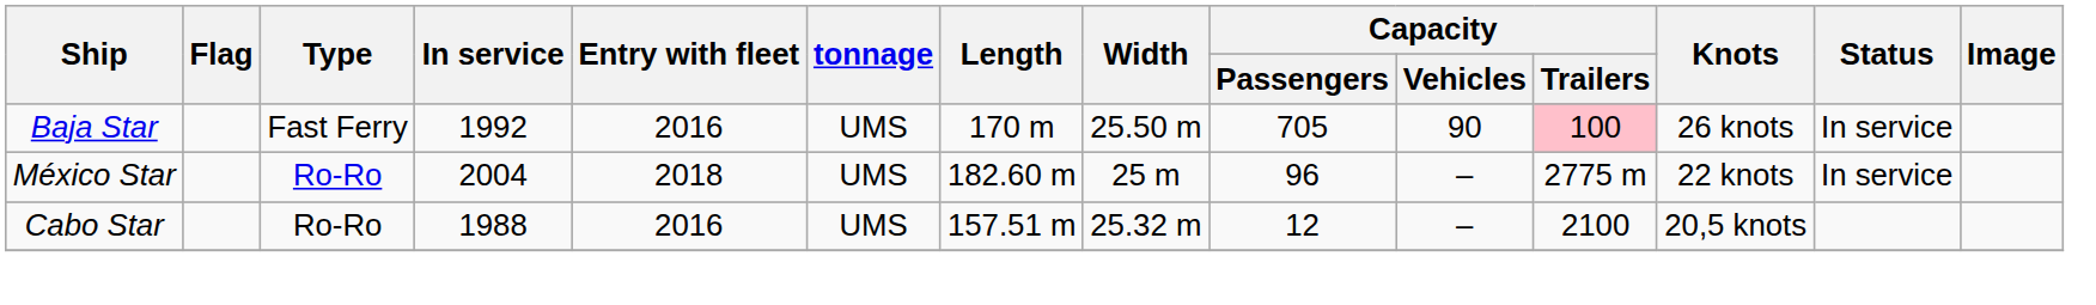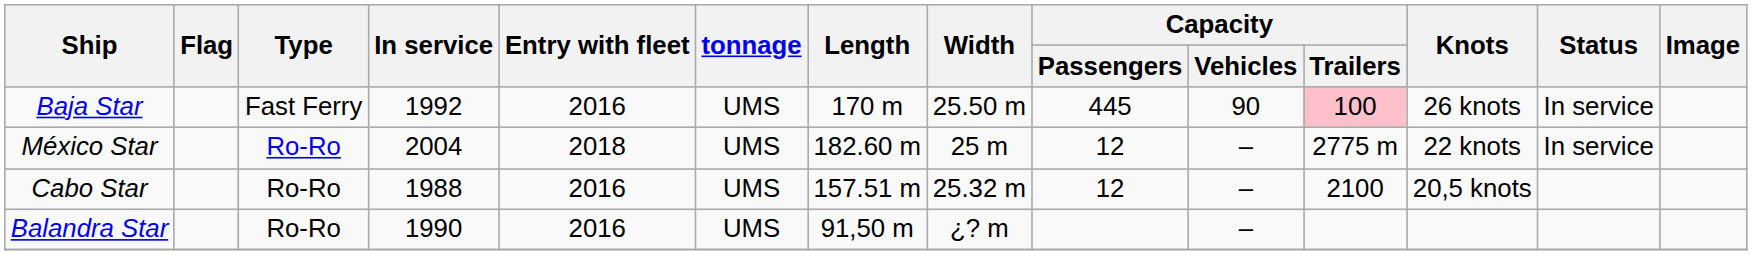Baja Star | Capacity / Passengers: 705 -> 445
México Star | Capacity / Passengers: 96 -> 12
+ row: Balandra Star | Ro-Ro | 1990 | 2016 | UMS | 91,50 m | ¿? m | –
